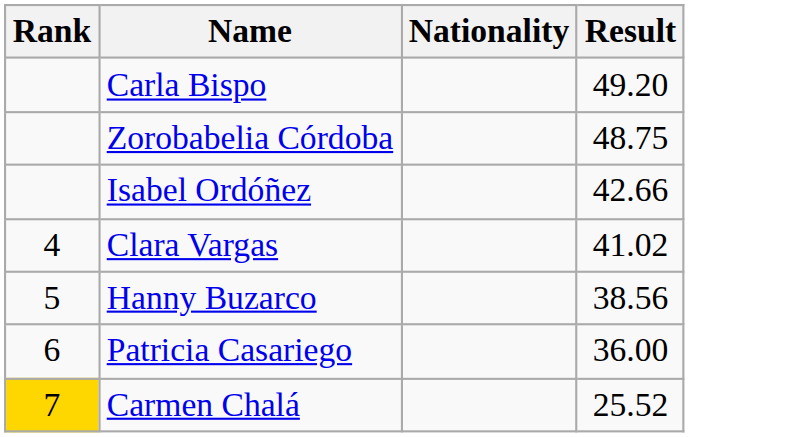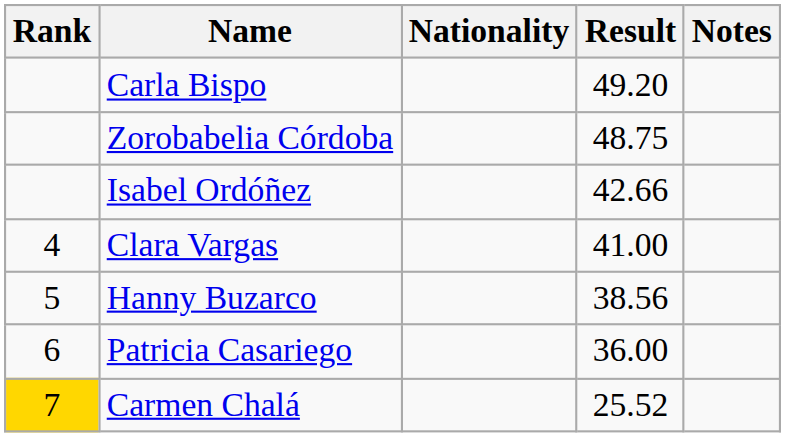+ column: Notes
Clara Vargas | Result: 41.02 -> 41.00
